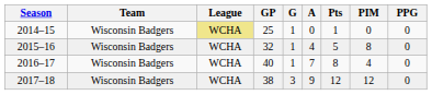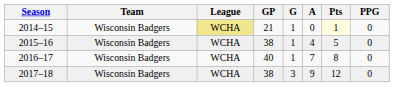- column: PIM | 0 | 8 | 4 | 12
2014–15 | GP: 25 -> 21
2014–15 | Pts: no background -> lightyellow background
2015–16 | GP: 32 -> 38
